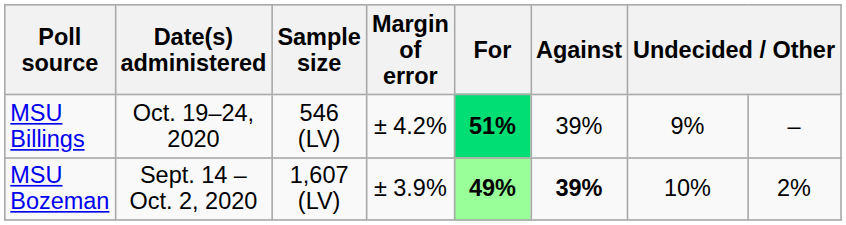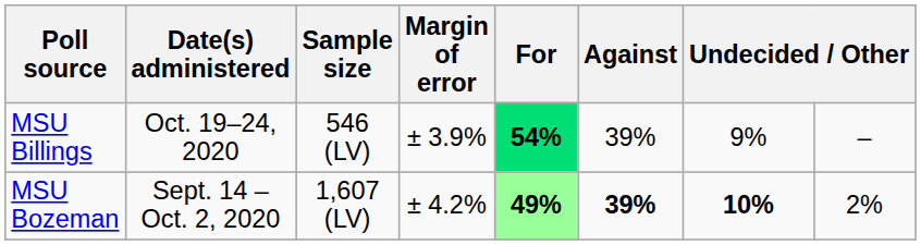MSU Billings | Margin of error: ± 4.2% -> ± 3.9%
MSU Billings | For: 51% -> 54%
MSU Bozeman | Margin of error: ± 3.9% -> ± 4.2%
MSU Bozeman | column 7: normal -> bold
